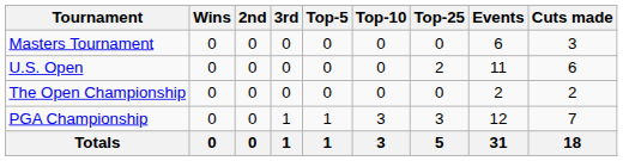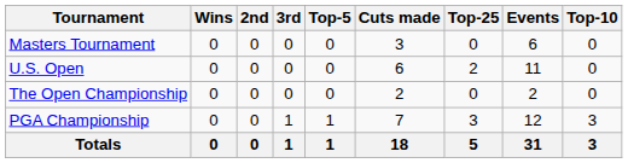columns swapped: Top-10 <-> Cuts made
